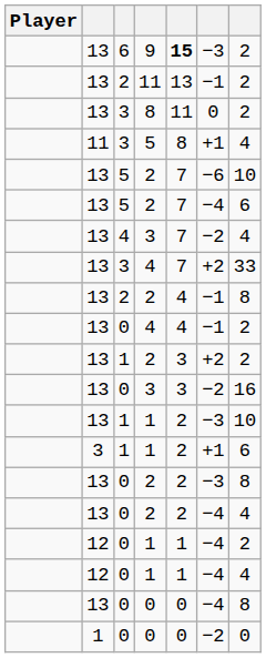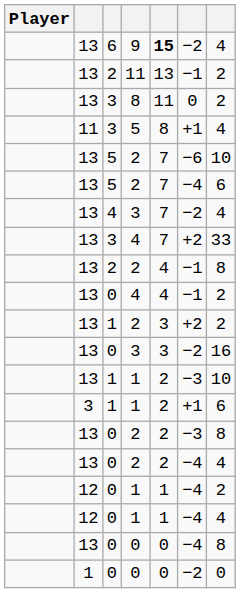9 | column 6: −3 -> −2
9 | column 7: 2 -> 4
